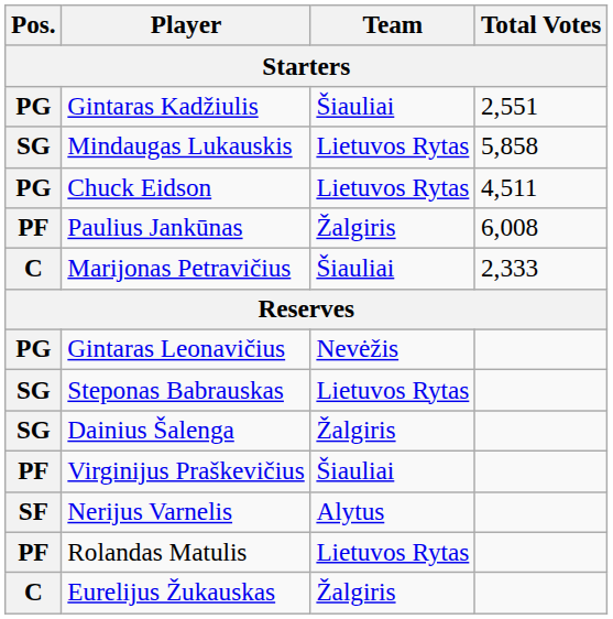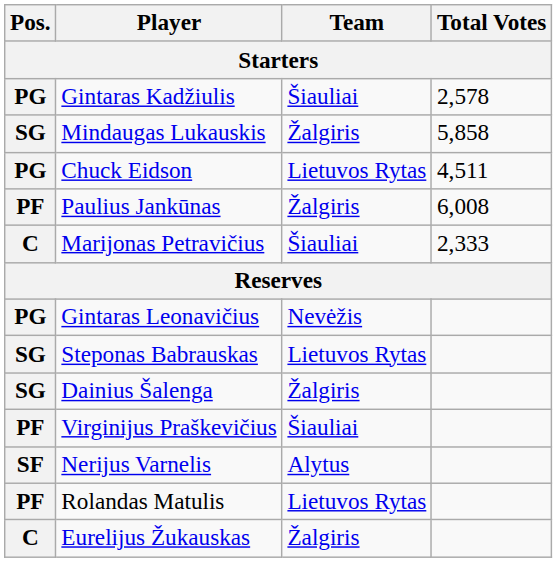Gintaras Kadžiulis | Total Votes: 2,551 -> 2,578
Mindaugas Lukauskis | Team: Lietuvos Rytas -> Žalgiris
